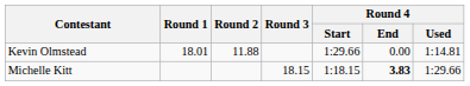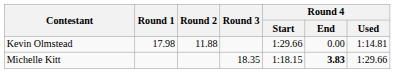Kevin Olmstead | Round 1: 18.01 -> 17.98
Michelle Kitt | Round 3: 18.15 -> 18.35
